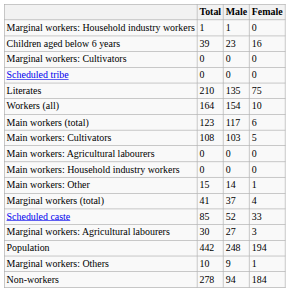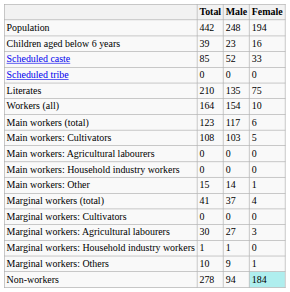rows swapped: Population <-> Marginal workers: Household industry workers
rows swapped: Scheduled caste <-> Marginal workers: Cultivators
Non-workers | Female: no background -> paleturquoise background
